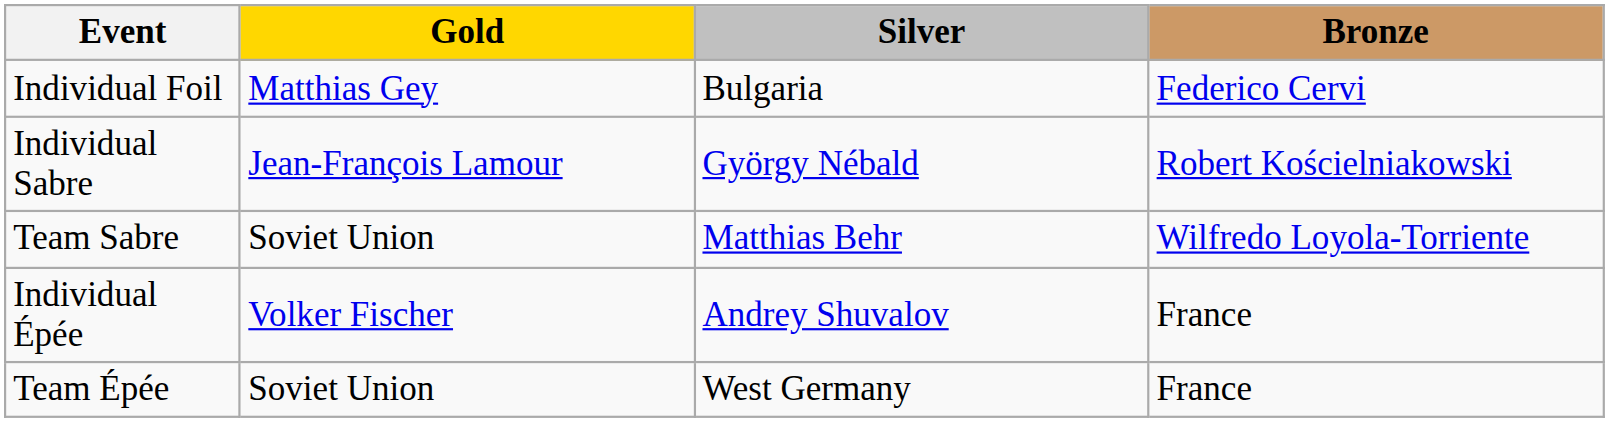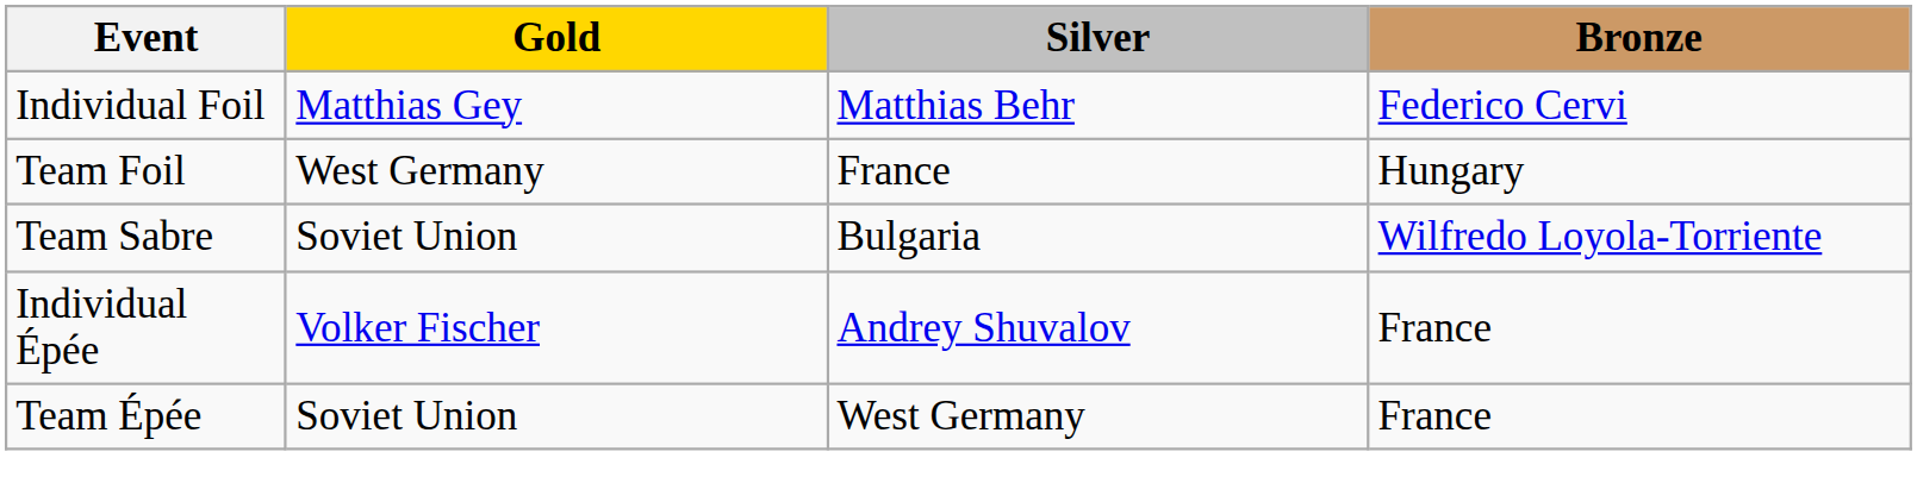Individual Foil | Silver: Bulgaria -> Matthias Behr
+ row: Team Foil | West Germany | France | Hungary
- row: Individual Sabre | Jean-François Lamour | György Nébald | Robert Kościelniakowski
Team Sabre | Silver: Matthias Behr -> Bulgaria
